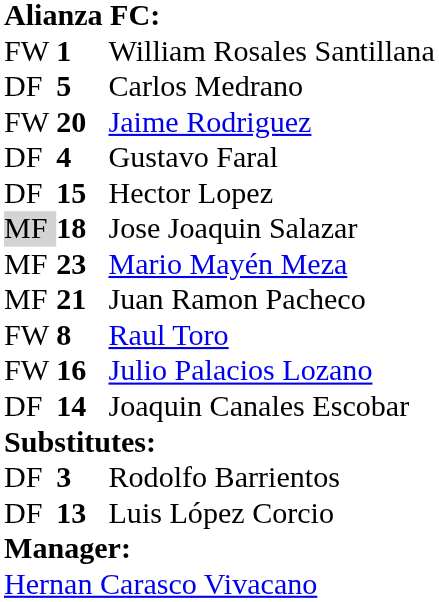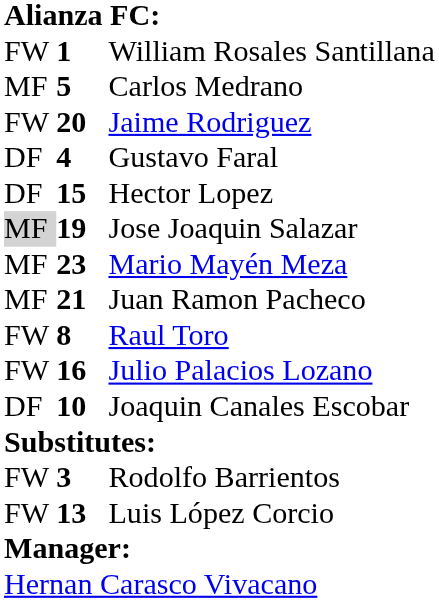Carlos Medrano | column 1: DF -> MF
Jose Joaquin Salazar | column 2: 18 -> 19
Joaquin Canales Escobar | column 2: 14 -> 10
Rodolfo Barrientos | column 1: DF -> FW
Luis López Corcio | column 1: DF -> FW
